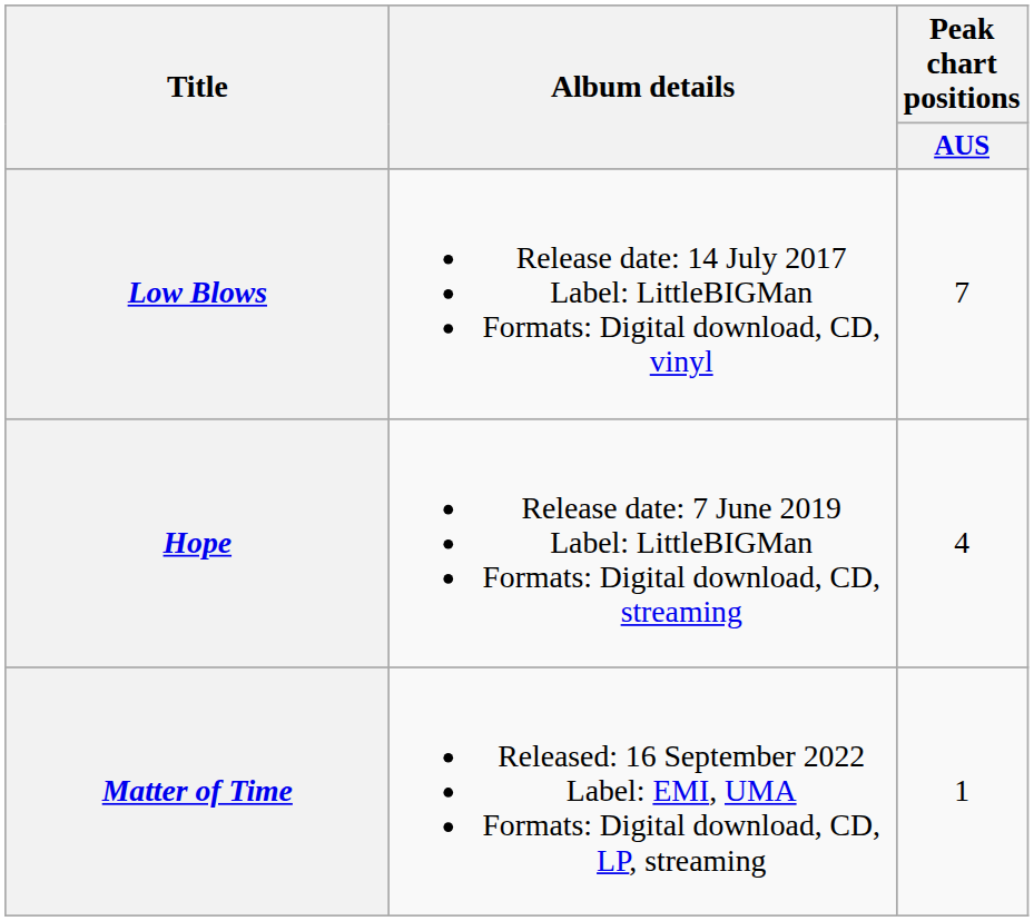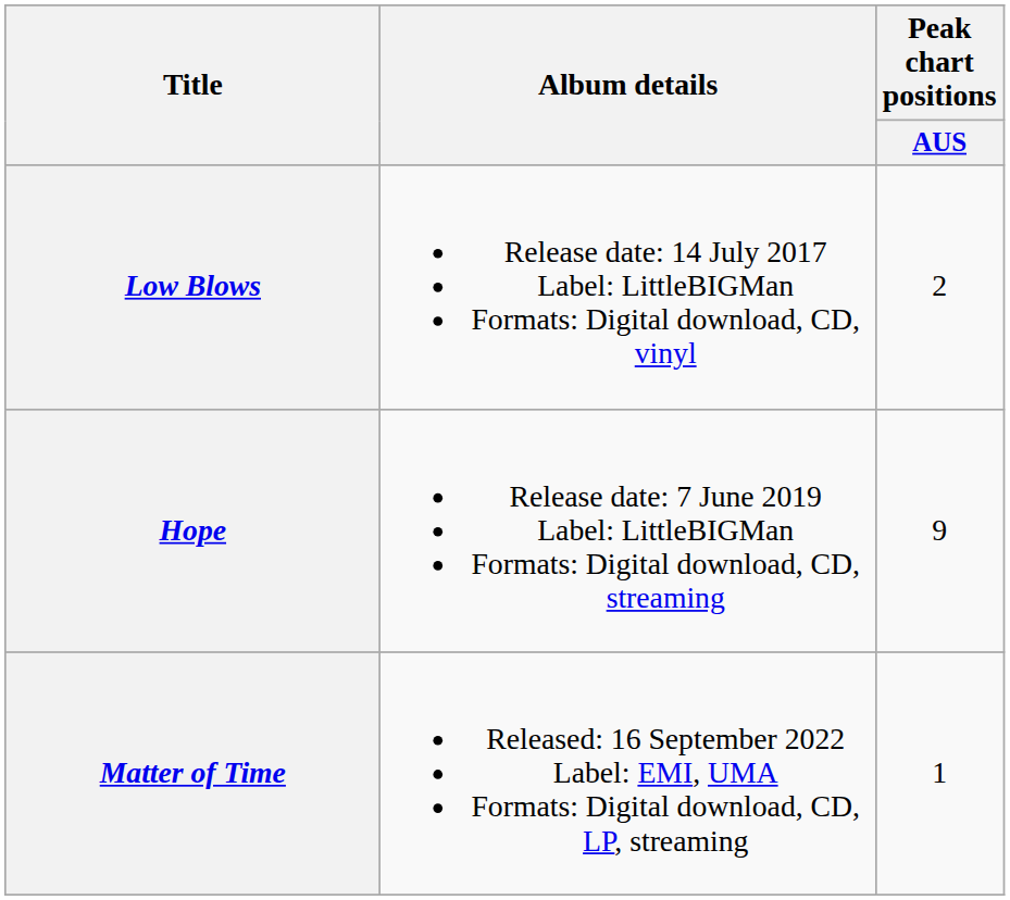Low Blows | Peak chart positions / AUS: 7 -> 2
Hope | Peak chart positions / AUS: 4 -> 9
